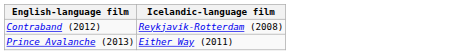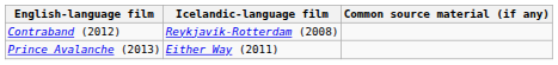+ column: Common source material (if any)
